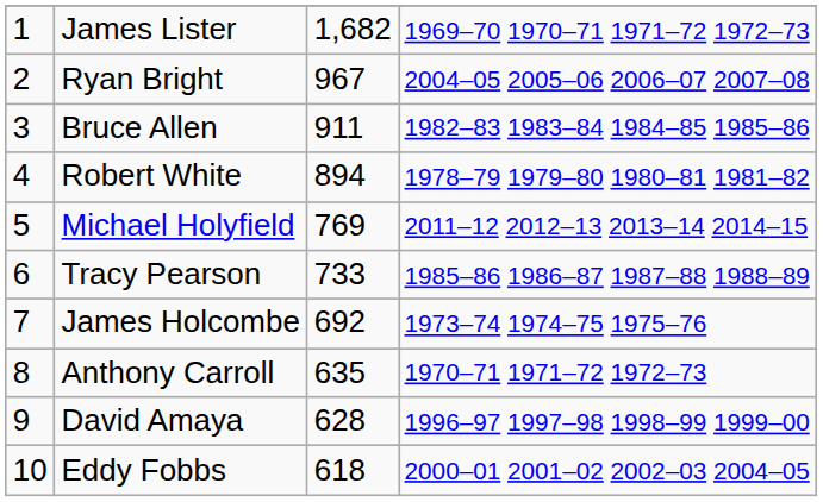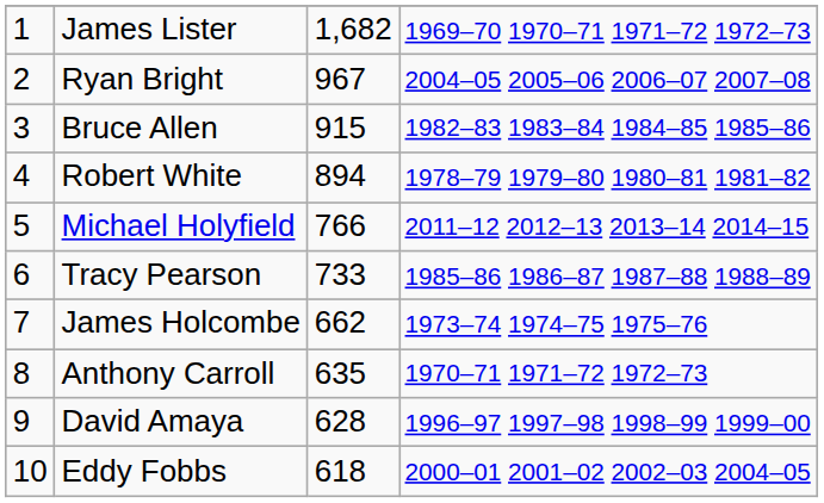Bruce Allen | column 3: 911 -> 915
Michael Holyfield | column 3: 769 -> 766
James Holcombe | column 3: 692 -> 662
